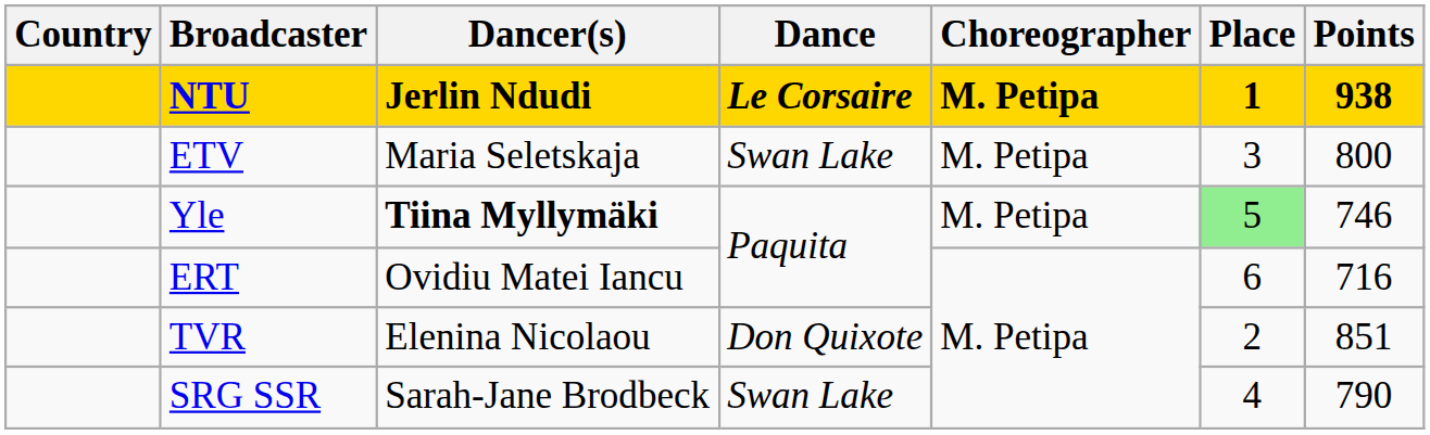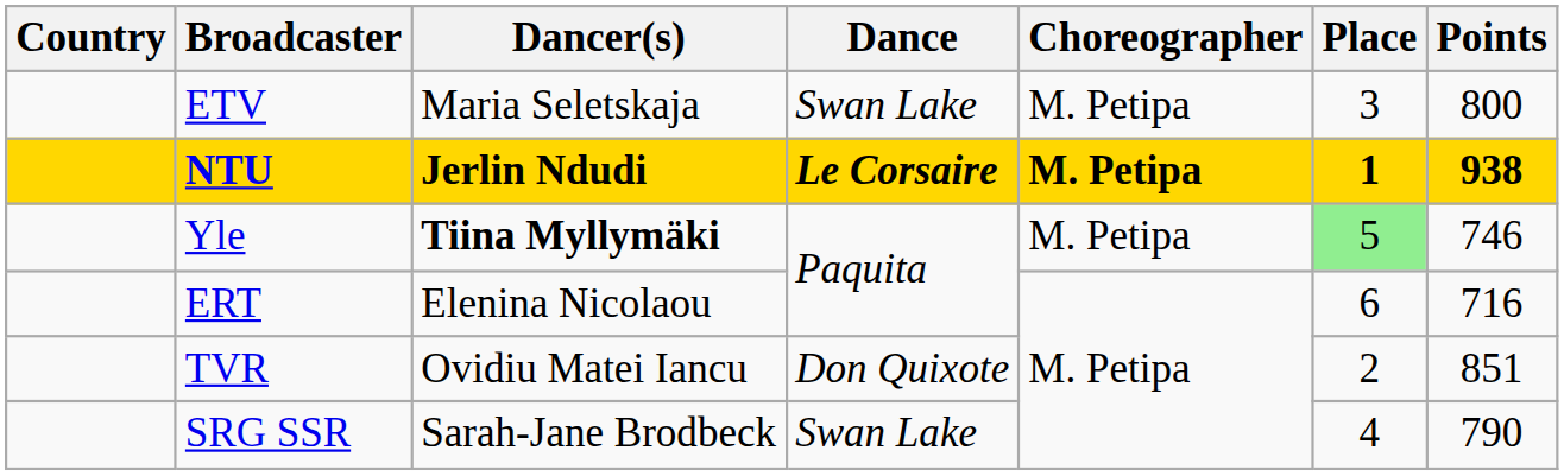rows swapped: NTU <-> ETV
ERT | Dancer(s): Ovidiu Matei Iancu -> Elenina Nicolaou
TVR | Dancer(s): Elenina Nicolaou -> Ovidiu Matei Iancu
